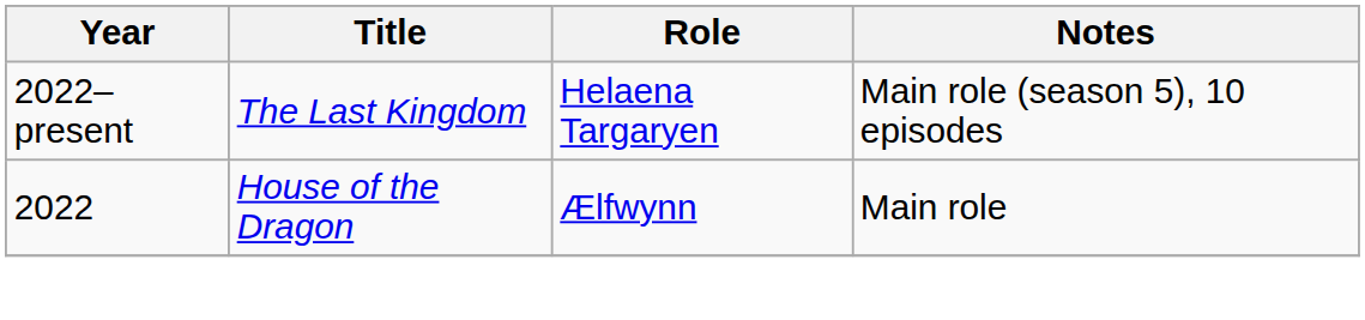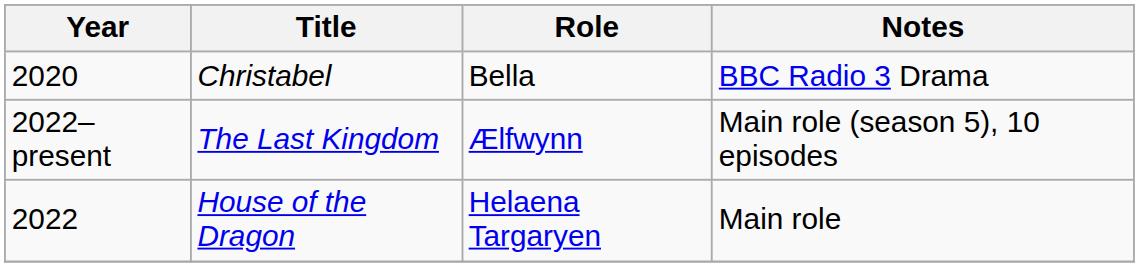+ row: 2020 | Christabel | Bella | BBC Radio 3 Drama
The Last Kingdom | Role: Helaena Targaryen -> Ælfwynn
House of the Dragon | Role: Ælfwynn -> Helaena Targaryen
